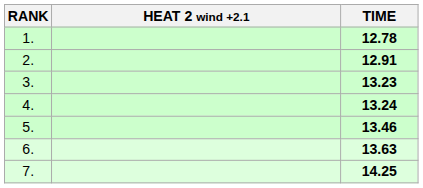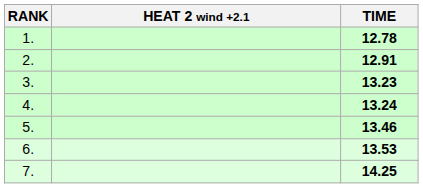6. | TIME: 13.63 -> 13.53
